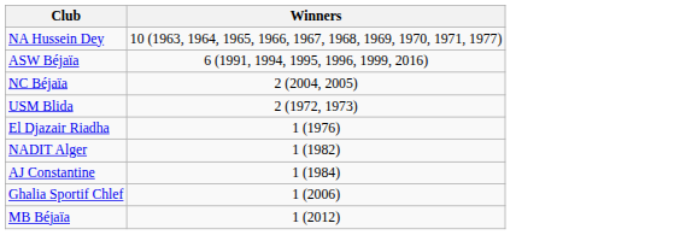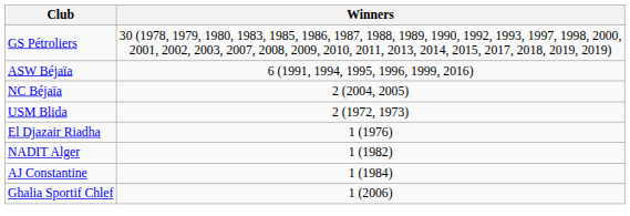+ row: GS Pétroliers | 30 (1978, 1979, 1980, 1983, 1985, 1986, 1987, 1988, 1989, 1990, 1992, 1993, 1997, 1998, 2000, 2001, 2002, 2003, 2007, 2008, 2009, 2010, 2011, 2013, 2014, 2015, 2017, 2018, 2019, 2019)
- row: NA Hussein Dey | 10 (1963, 1964, 1965, 1966, 1967, 1968, 1969, 1970, 1971, 1977)
- row: MB Béjaïa | 1 (2012)
